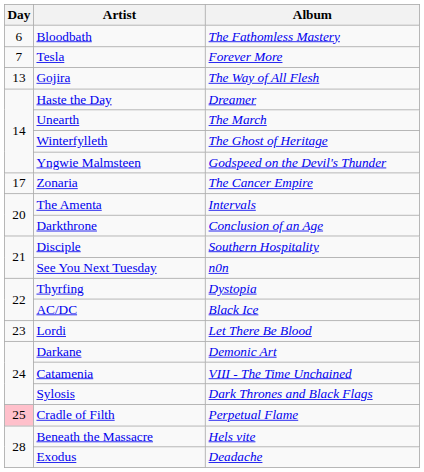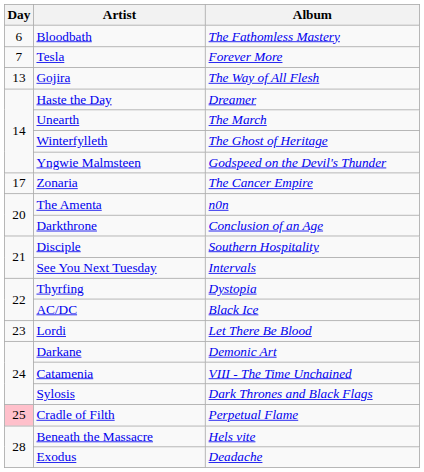The Amenta | Album: Intervals -> n0n
See You Next Tuesday | Album: n0n -> Intervals
